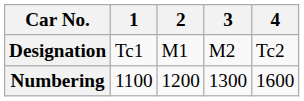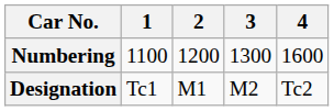rows swapped: Designation <-> Numbering
